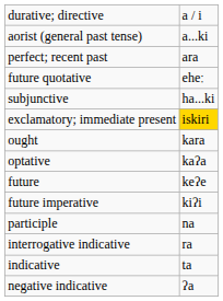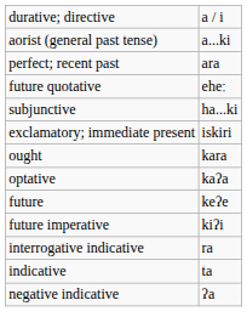exclamatory; immediate present | column 2: gold background -> no background
- row: participle | na
